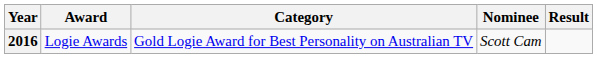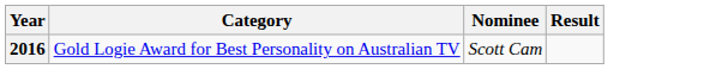- column: Award | Logie Awards
